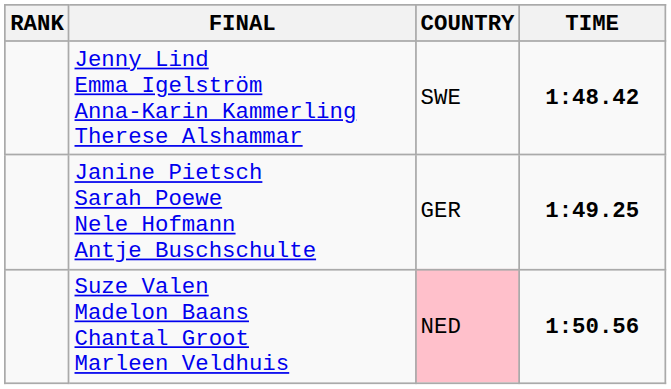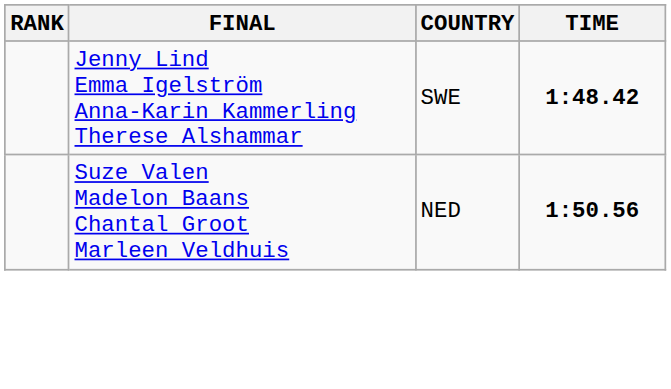- row: Janine Pietsch Sarah Poewe Nele Hofmann Antje Buschschulte | GER | 1:49.25
Suze Valen Madelon Baans Chantal Groot Marleen Veldhuis | COUNTRY: pink background -> no background
